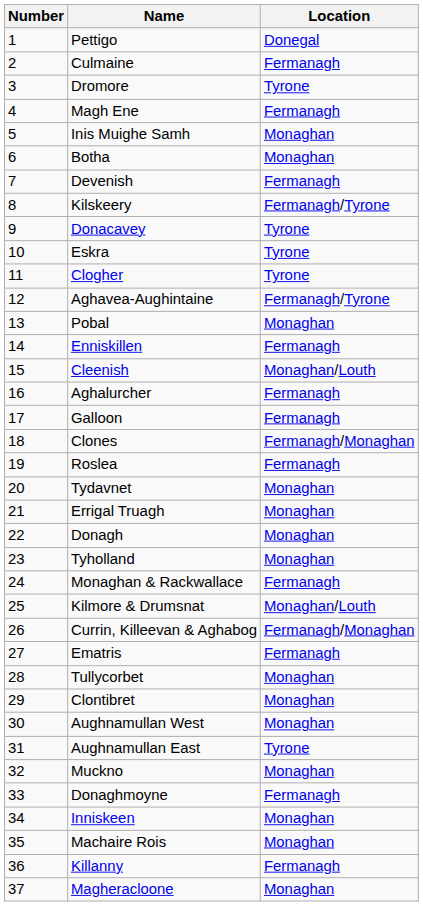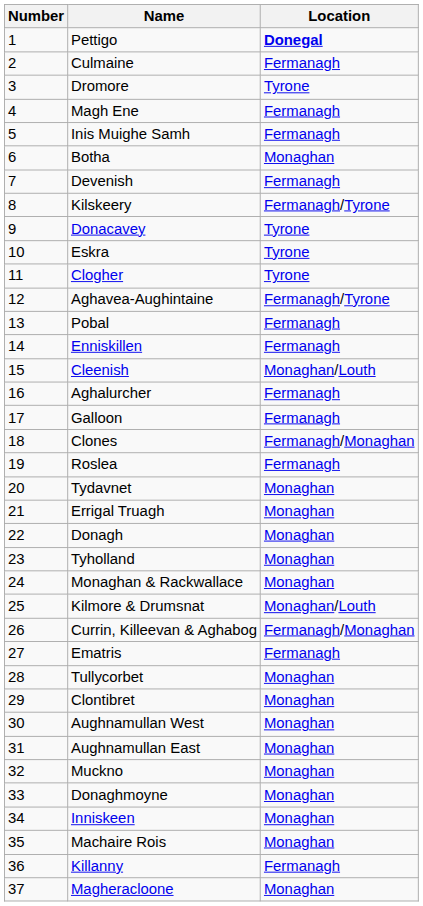Pettigo | Location: normal -> bold
Inis Muighe Samh | Location: Monaghan -> Fermanagh
Pobal | Location: Monaghan -> Fermanagh
Monaghan & Rackwallace | Location: Fermanagh -> Monaghan
Aughnamullan East | Location: Tyrone -> Monaghan
Donaghmoyne | Location: Fermanagh -> Monaghan
